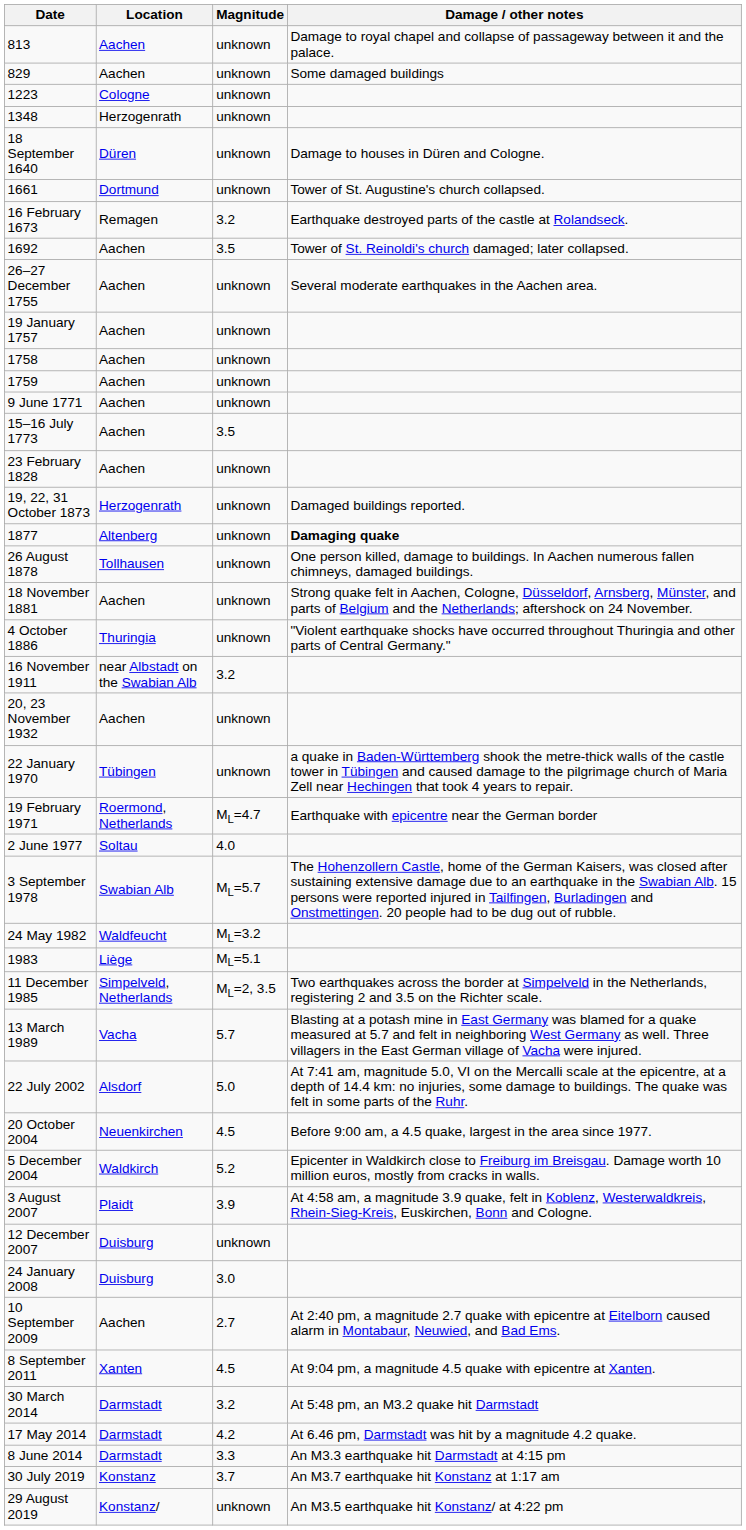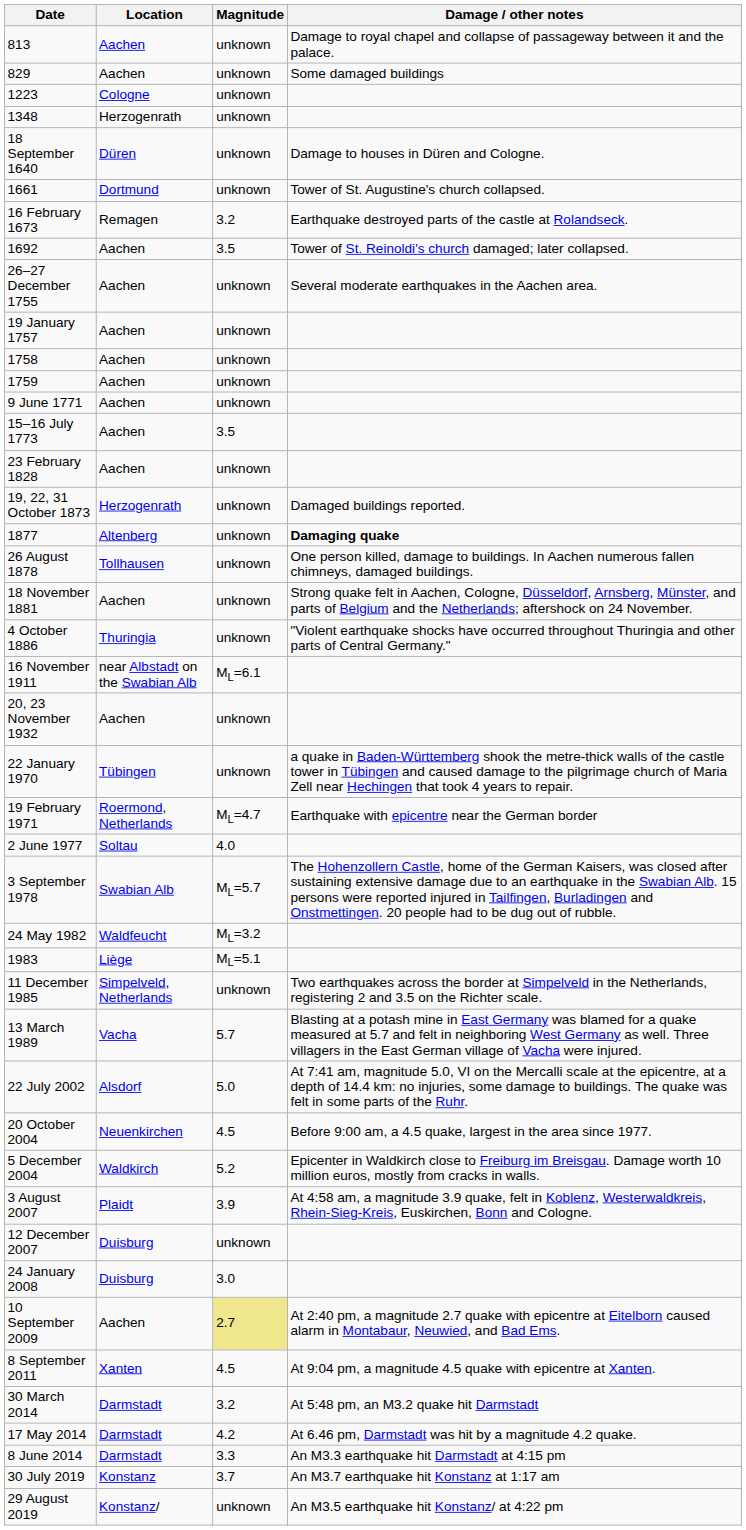16 November 1911 | Magnitude: 3.2 -> ML=6.1
11 December 1985 | Magnitude: ML=2, 3.5 -> unknown
10 September 2009 | Magnitude: no background -> khaki background
